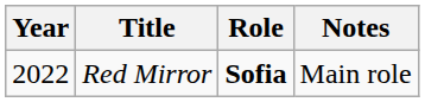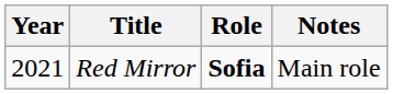Red Mirror | Year: 2022 -> 2021
